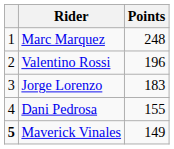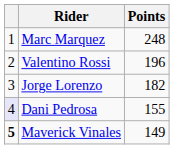Jorge Lorenzo | Points: 183 -> 182
Dani Pedrosa | column 1: no background -> lavender background
